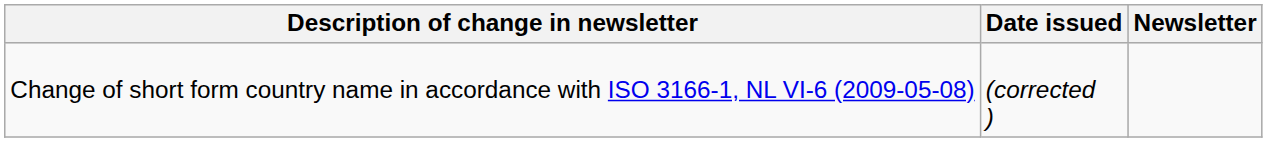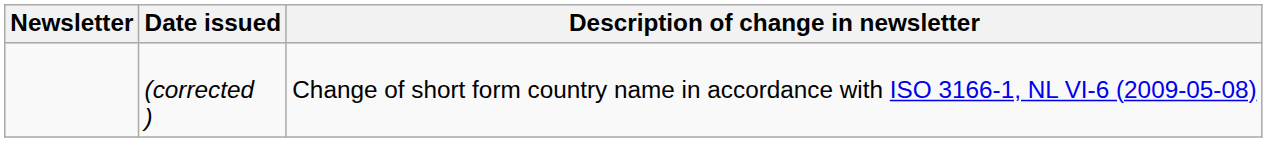columns swapped: Newsletter <-> Description of change in newsletter
